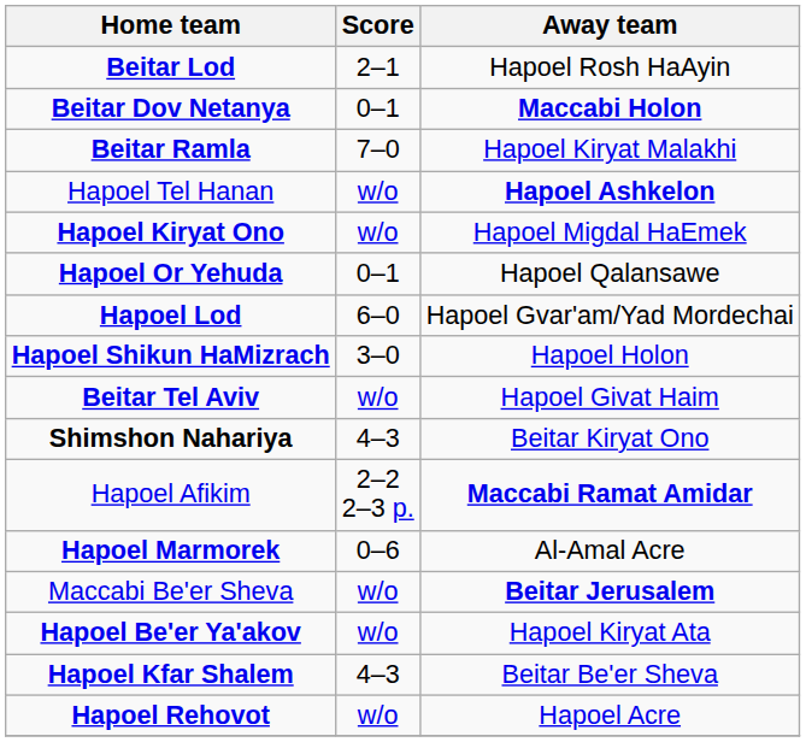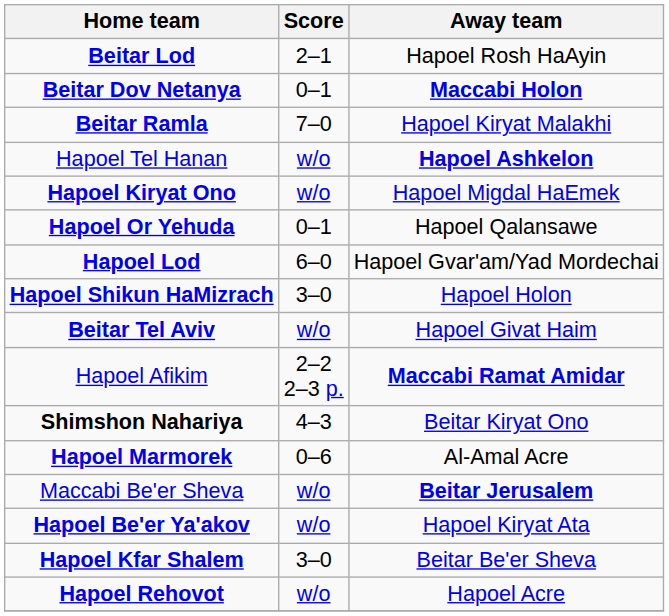rows swapped: Shimshon Nahariya <-> Hapoel Afikim
Hapoel Kfar Shalem | Score: 4–3 -> 3–0
